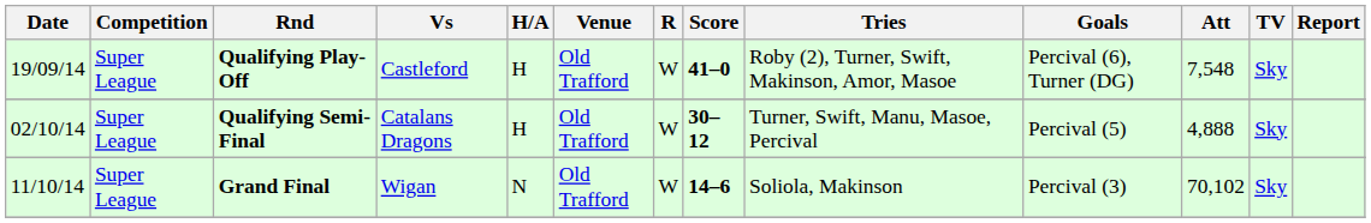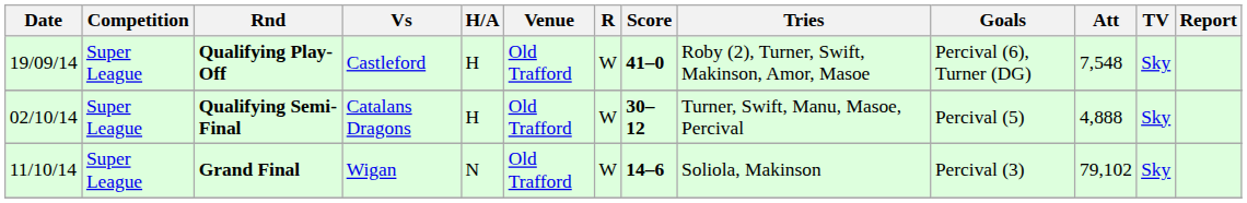Grand Final | Att: 70,102 -> 79,102
